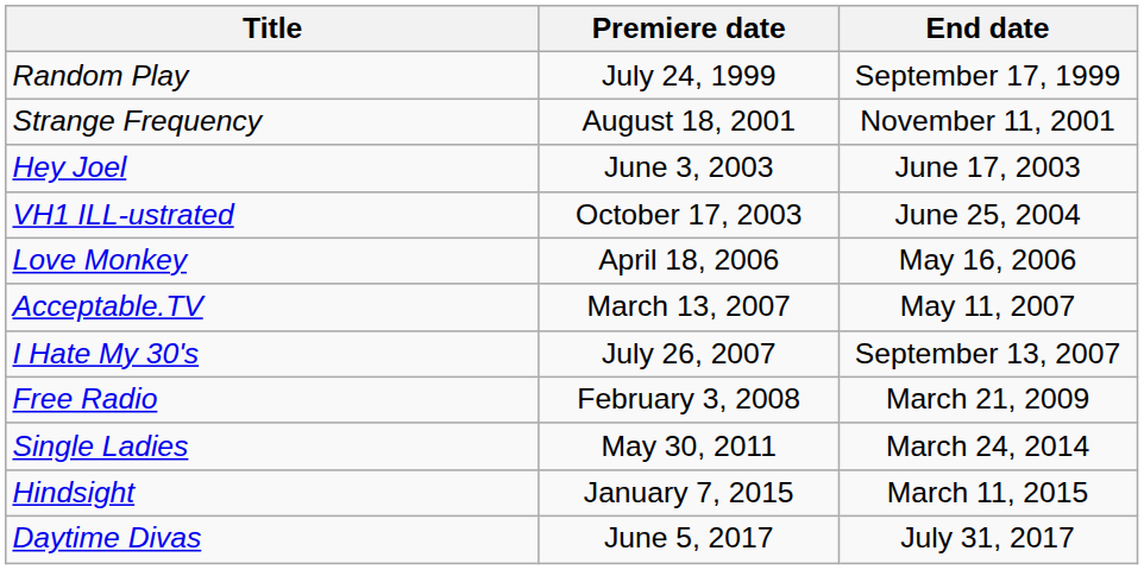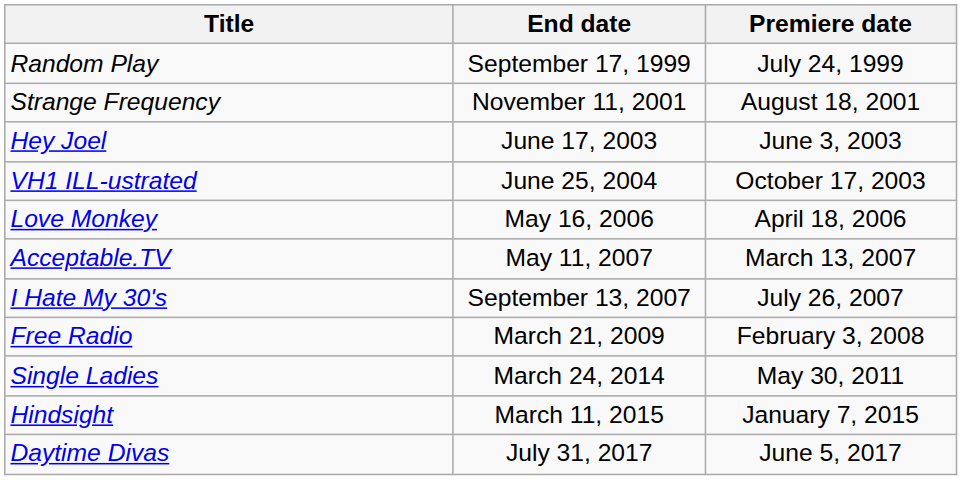columns swapped: Premiere date <-> End date
